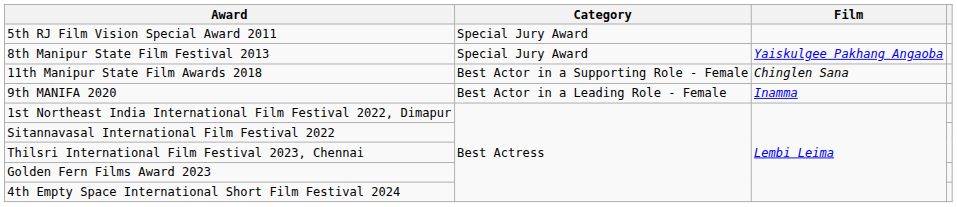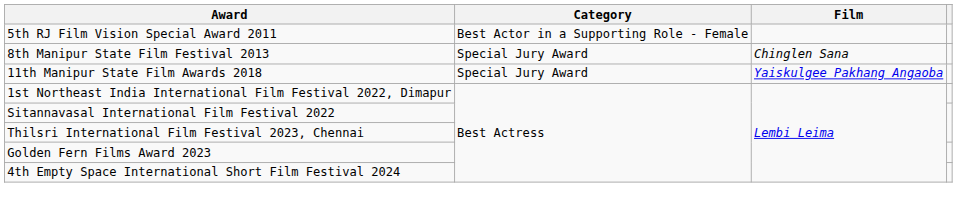5th RJ Film Vision Special Award 2011 | Category: Special Jury Award -> Best Actor in a Supporting Role - Female
8th Manipur State Film Festival 2013 | Film: Yaiskulgee Pakhang Angaoba -> Chinglen Sana
11th Manipur State Film Awards 2018 | Category: Best Actor in a Supporting Role - Female -> Special Jury Award
11th Manipur State Film Awards 2018 | Film: Chinglen Sana -> Yaiskulgee Pakhang Angaoba
- row: 9th MANIFA 2020 | Best Actor in a Leading Role - Female | Inamma
